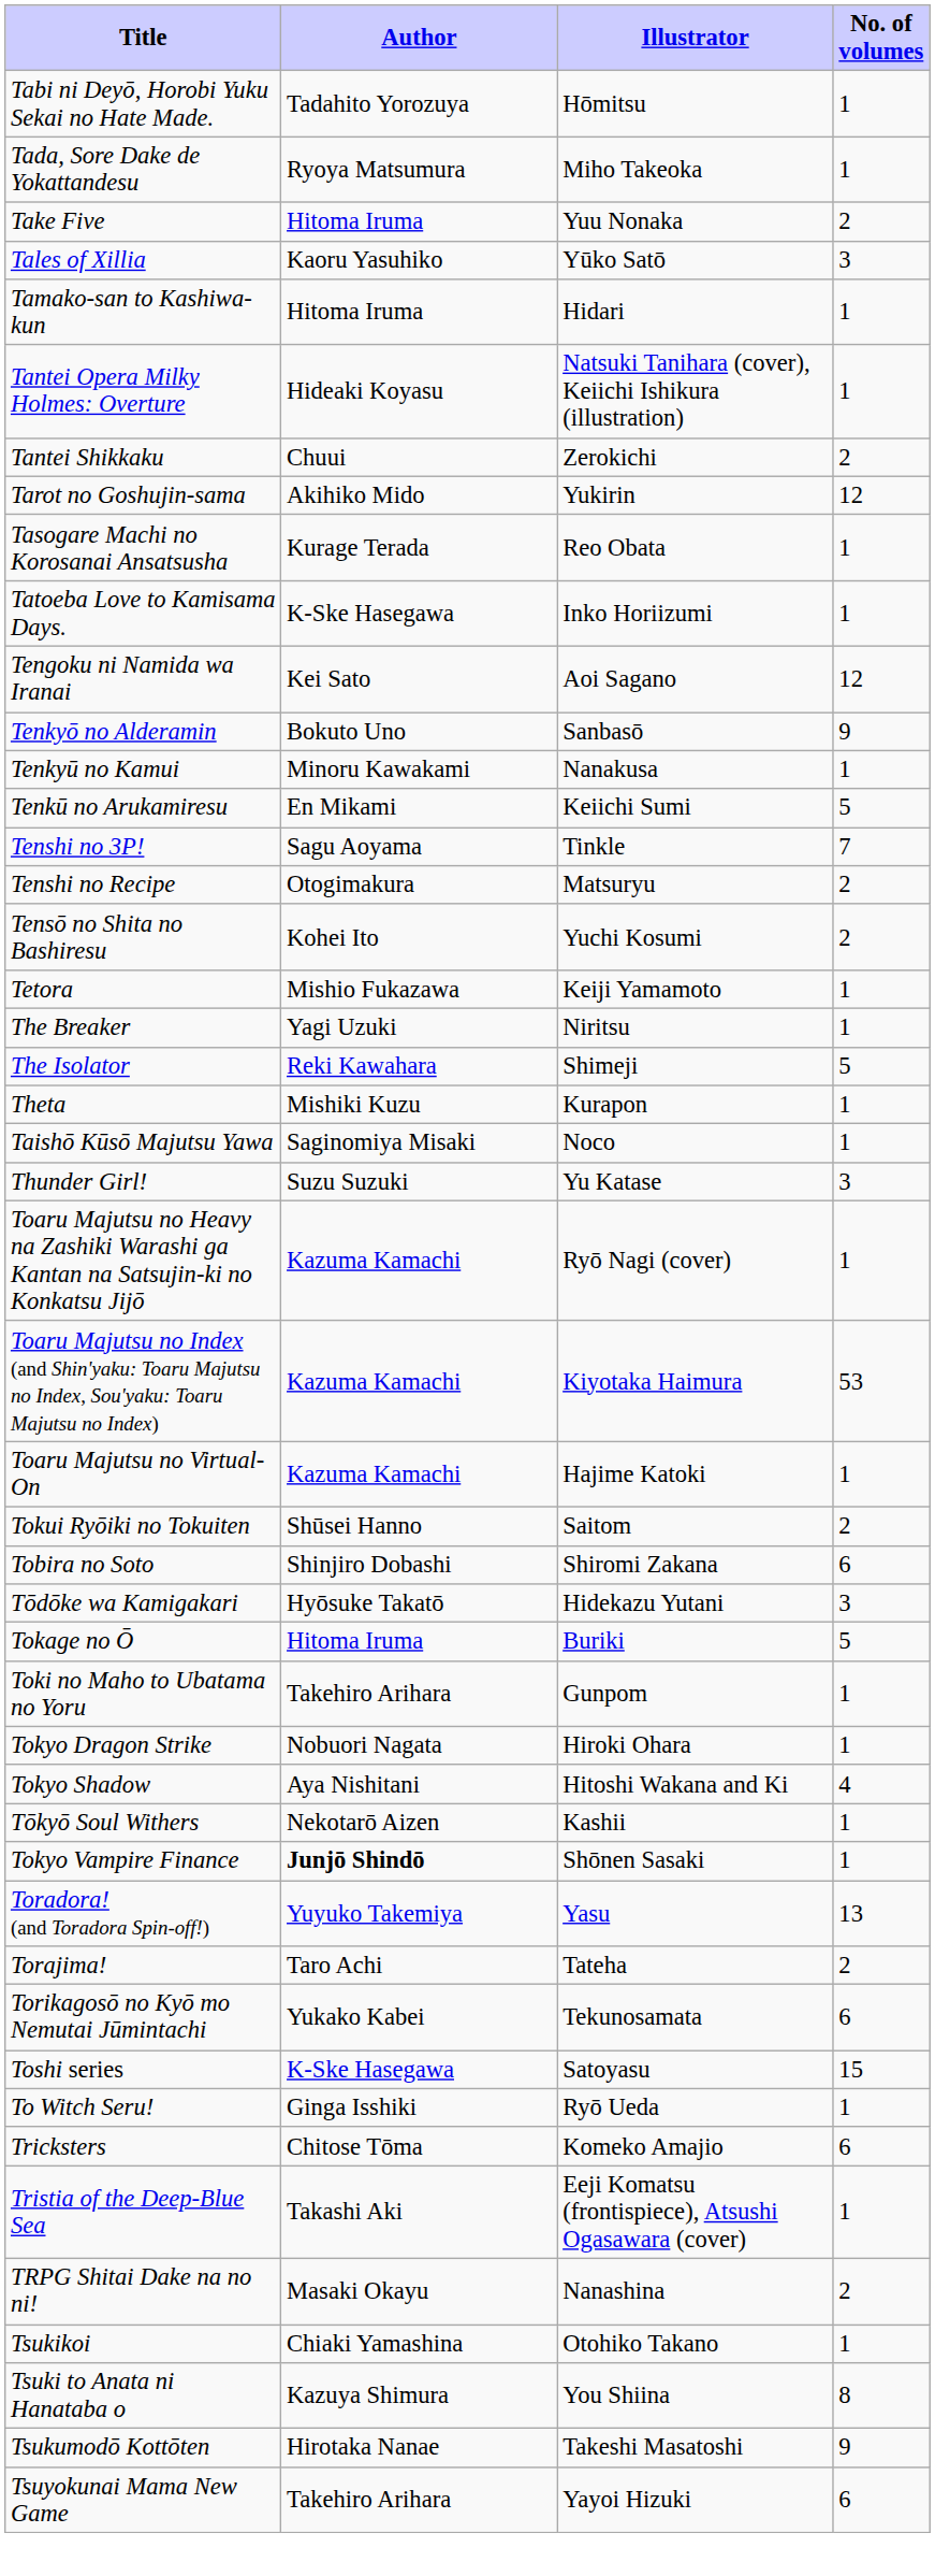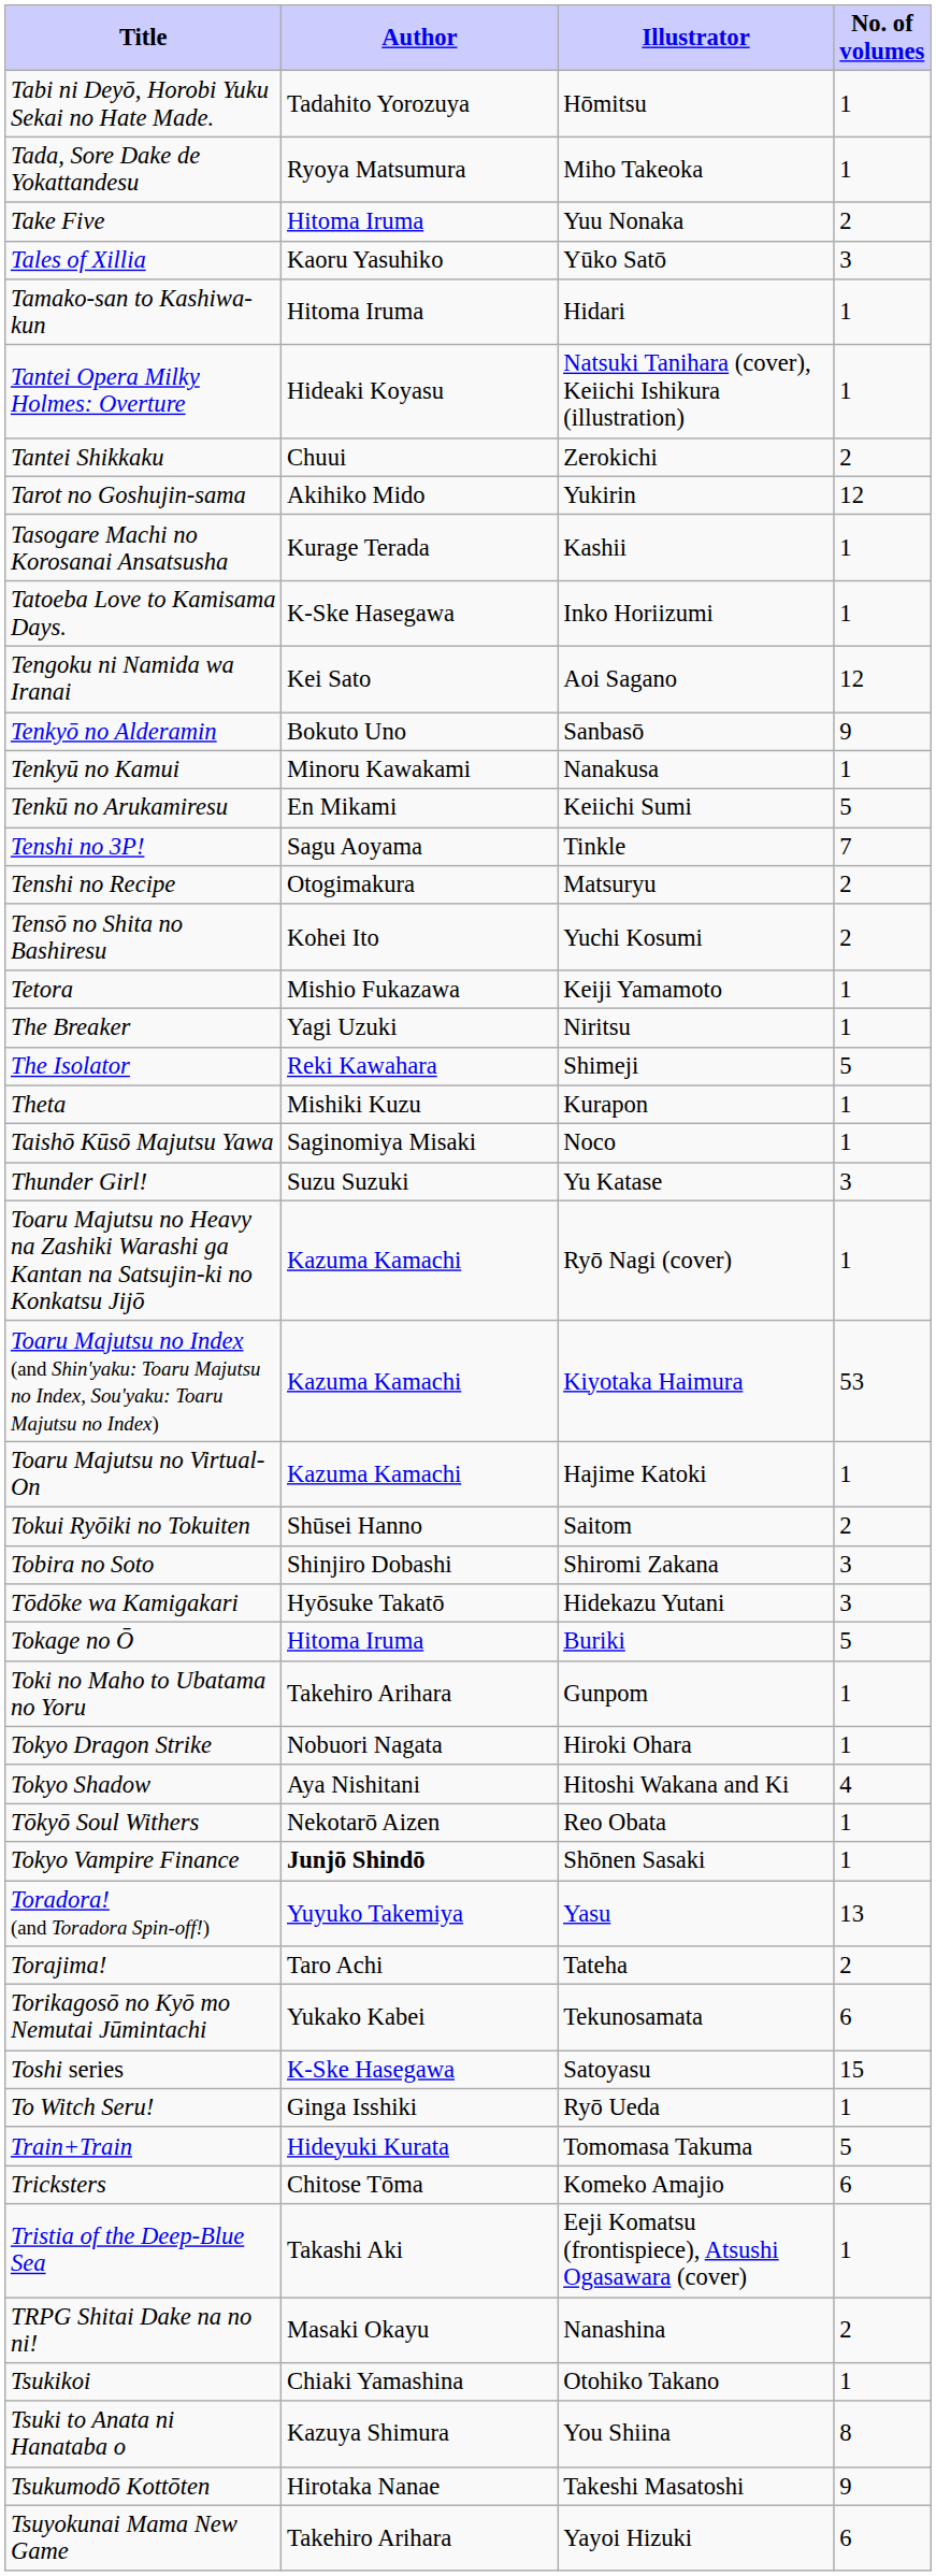Tasogare Machi no Korosanai Ansatsusha | Illustrator: Reo Obata -> Kashii
Tobira no Soto | No. of volumes: 6 -> 3
Tōkyō Soul Withers | Illustrator: Kashii -> Reo Obata
+ row: Train+Train | Hideyuki Kurata | Tomomasa Takuma | 5
